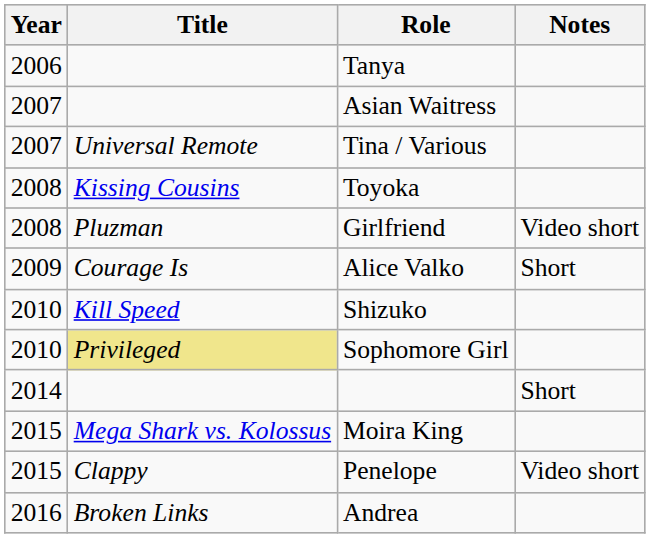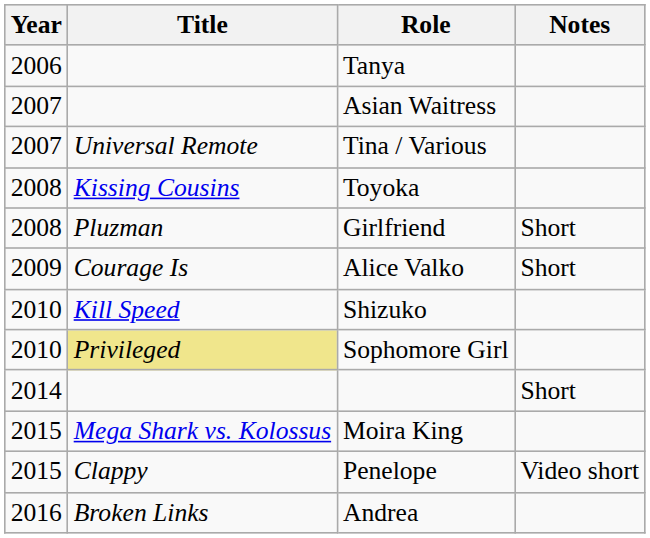Girlfriend | Notes: Video short -> Short
